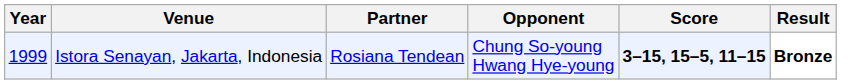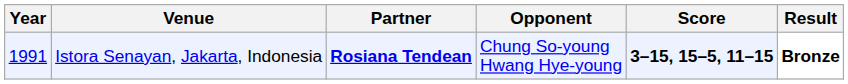Istora Senayan, Jakarta, Indonesia | Year: 1999 -> 1991
Istora Senayan, Jakarta, Indonesia | Partner: normal -> bold
